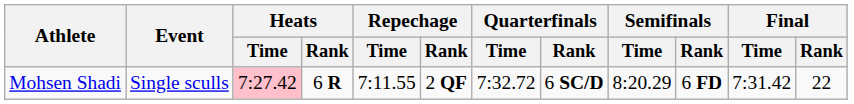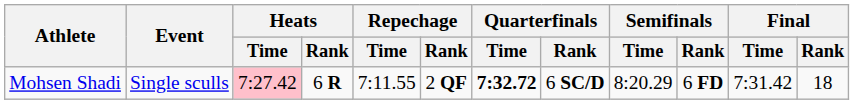Mohsen Shadi | Quarterfinals / Time: normal -> bold
Mohsen Shadi | Final / Rank: 22 -> 18
